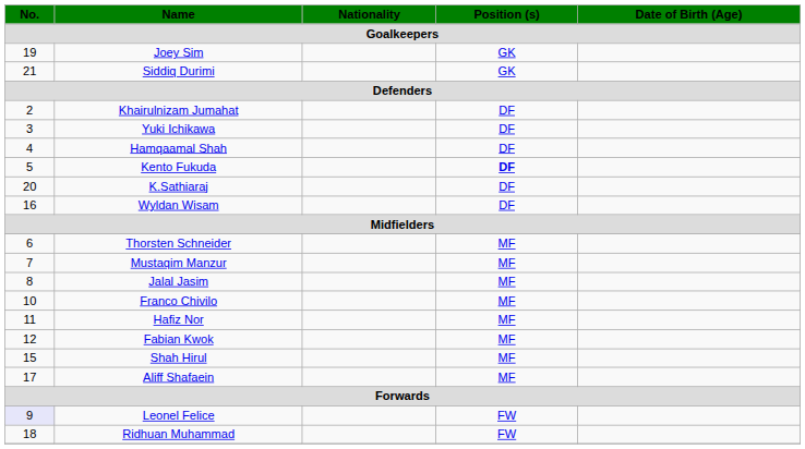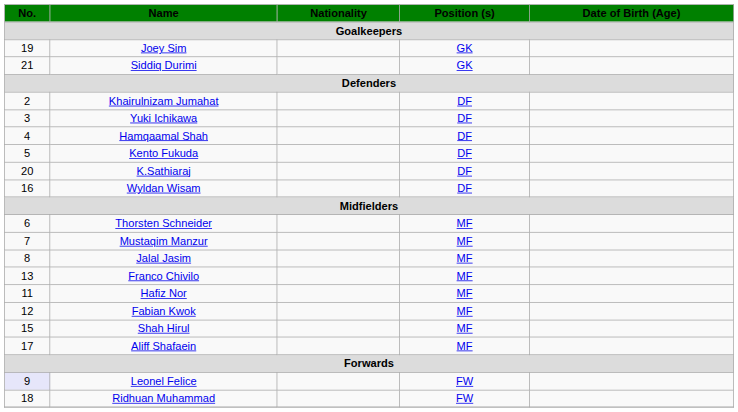Kento Fukuda | Position (s): bold -> normal
Franco Chivilo | No.: 10 -> 13
